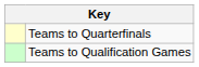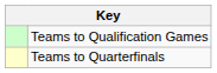rows swapped: Teams to Quarterfinals <-> Teams to Qualification Games
